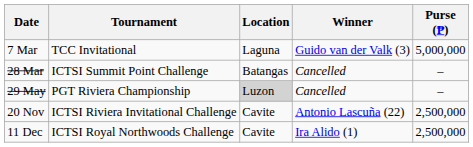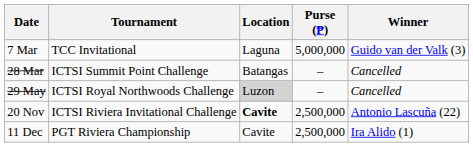columns swapped: Purse (₱) <-> Winner
29 May | Tournament: PGT Riviera Championship -> ICTSI Royal Northwoods Challenge
20 Nov | Location: normal -> bold
11 Dec | Tournament: ICTSI Royal Northwoods Challenge -> PGT Riviera Championship
